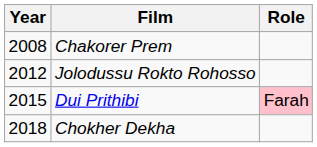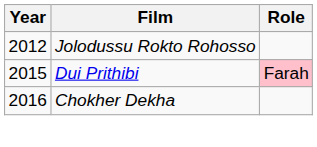- row: 2008 | Chakorer Prem
Chokher Dekha | Year: 2018 -> 2016
